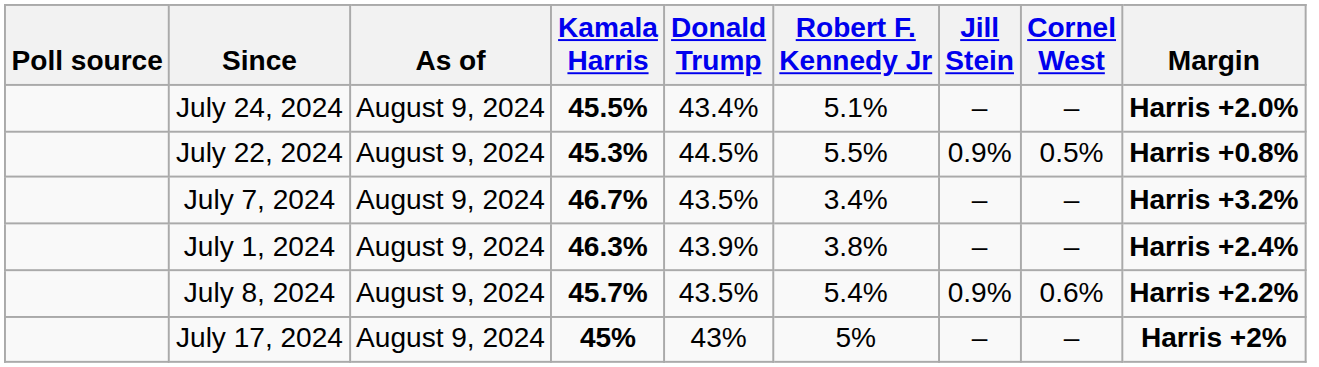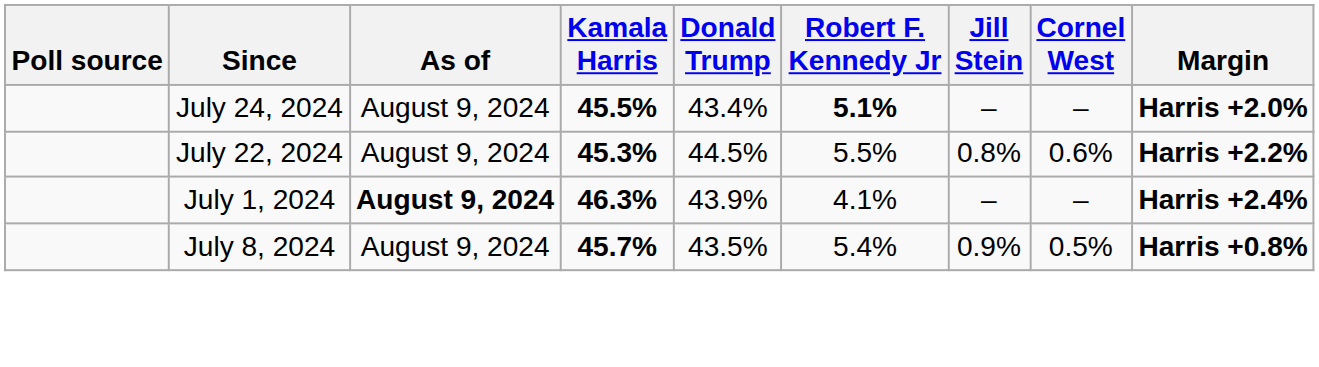July 24, 2024 | Robert F. Kennedy Jr: normal -> bold
July 22, 2024 | Jill Stein: 0.9% -> 0.8%
July 22, 2024 | Cornel West: 0.5% -> 0.6%
July 22, 2024 | Margin: Harris +0.8% -> Harris +2.2%
- row: July 7, 2024 | August 9, 2024 | 46.7% | 43.5% | 3.4% | – | – | Harris +3.2%
July 1, 2024 | As of: normal -> bold
July 1, 2024 | Robert F. Kennedy Jr: 3.8% -> 4.1%
July 8, 2024 | Cornel West: 0.6% -> 0.5%
July 8, 2024 | Margin: Harris +2.2% -> Harris +0.8%
- row: July 17, 2024 | August 9, 2024 | 45% | 43% | 5% | – | – | Harris +2%
